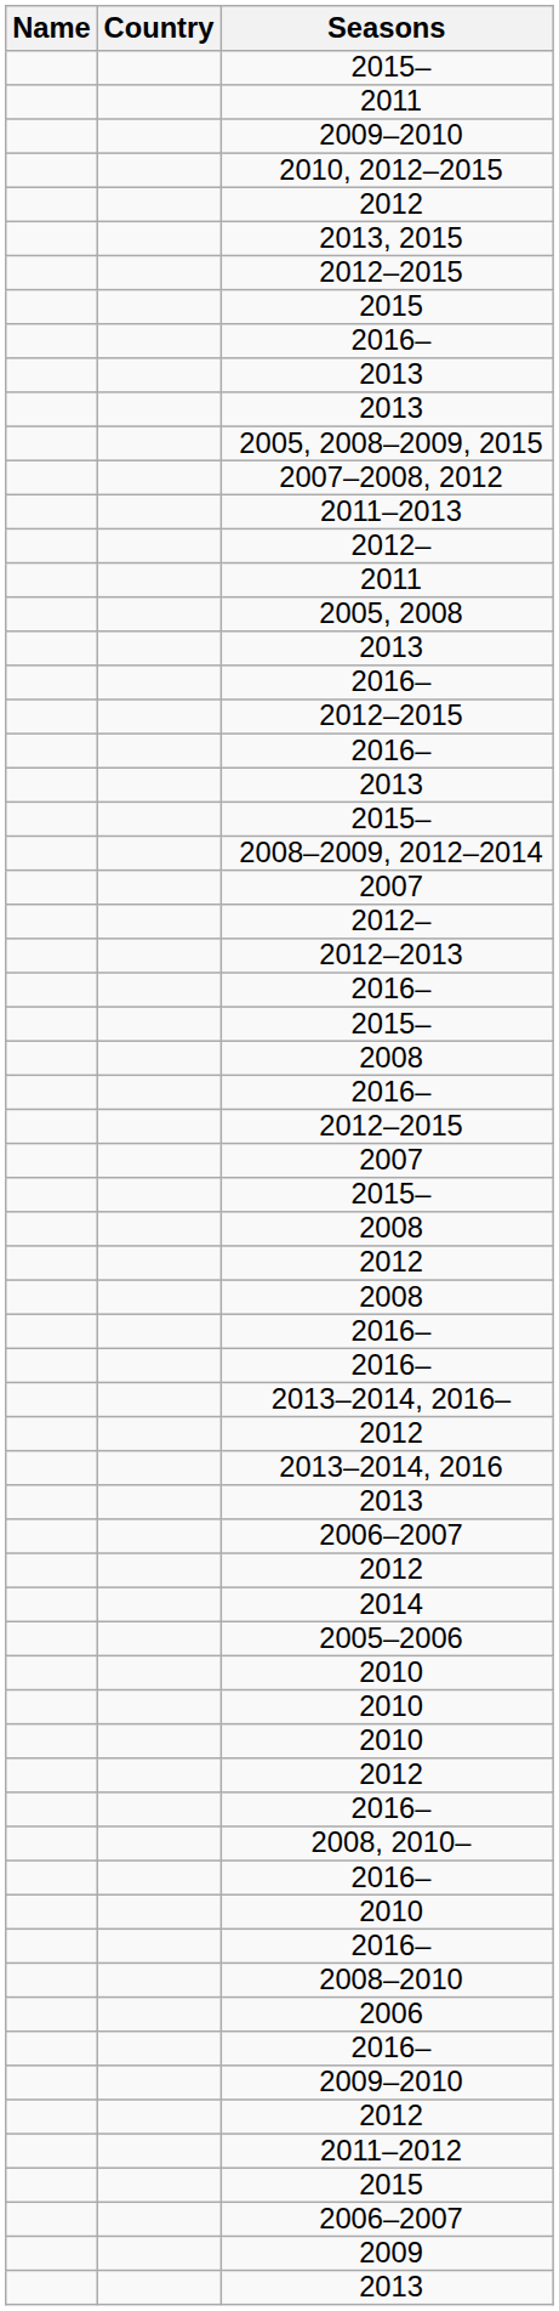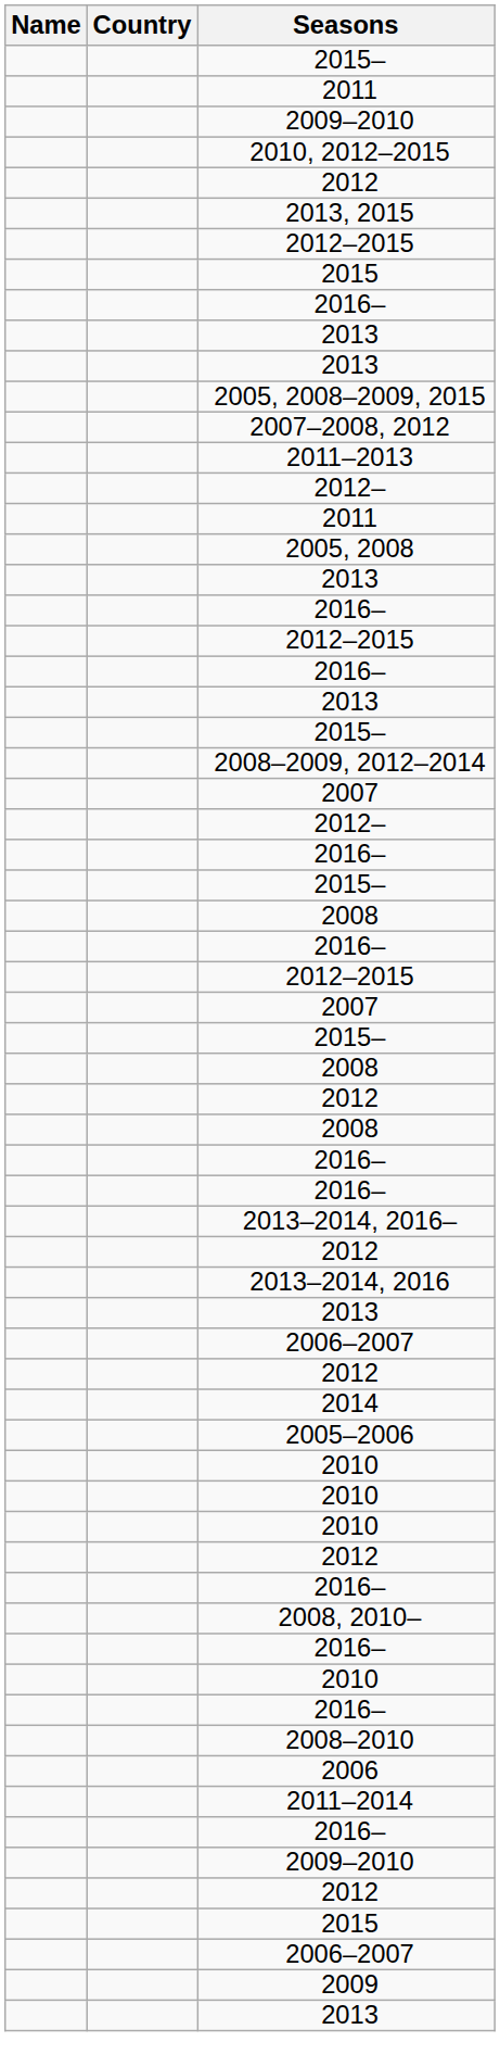- row: 2012–2013
+ row: 2011–2014
- row: 2011–2012
